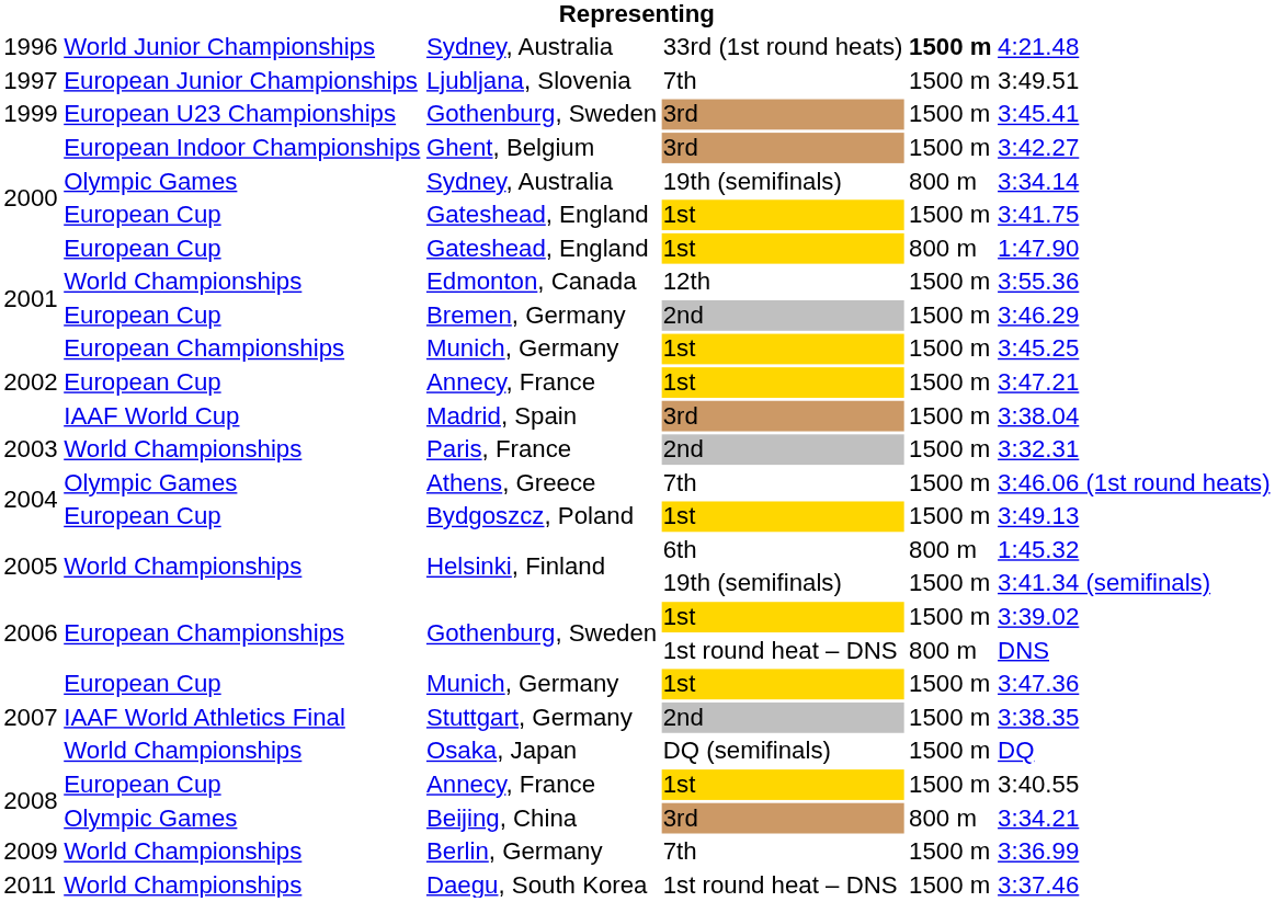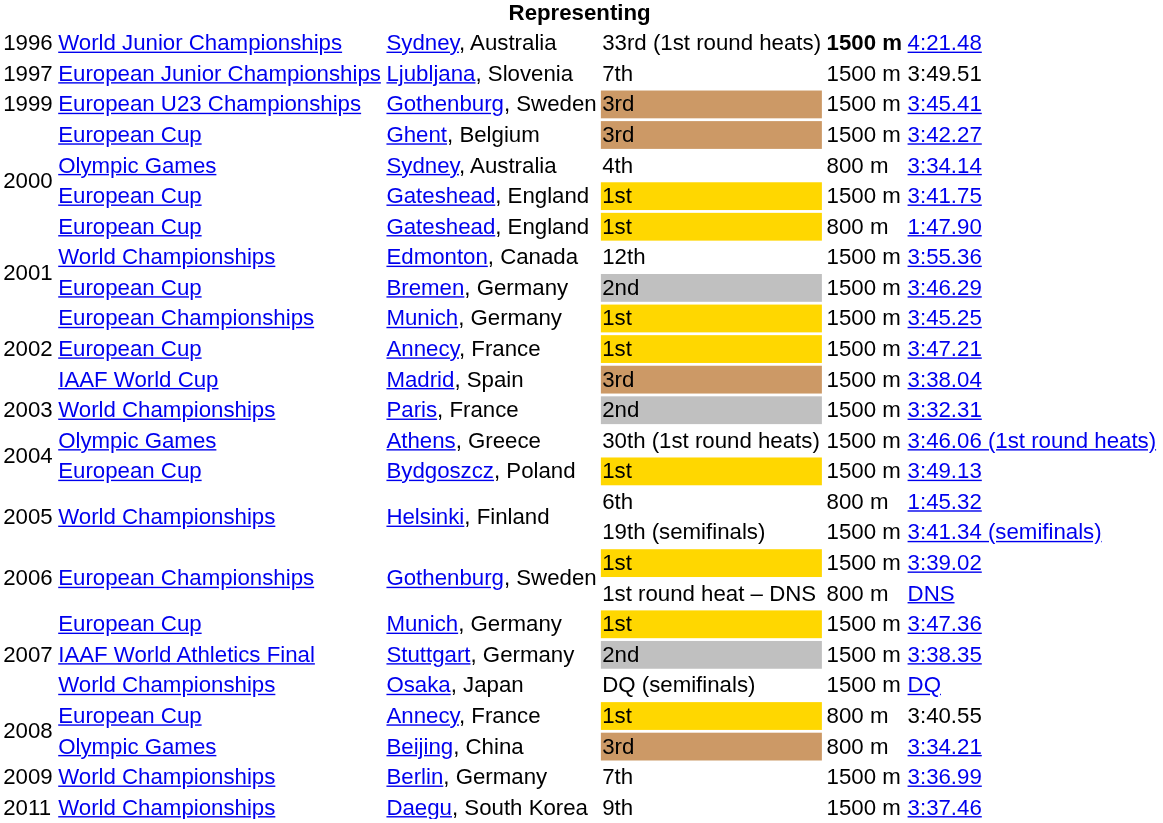Ghent, Belgium | column 2: European Indoor Championships -> European Cup
2000 / Sydney, Australia | column 4: 19th (semifinals) -> 4th
Athens, Greece | column 4: 7th -> 30th (1st round heats)
2008 / Annecy, France | column 5: 1500 m -> 800 m
Daegu, South Korea | column 4: 1st round heat – DNS -> 9th
